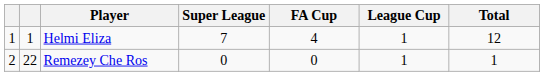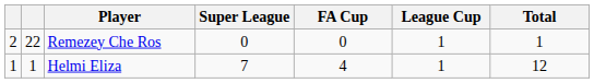rows swapped: Helmi Eliza <-> Remezey Che Ros
